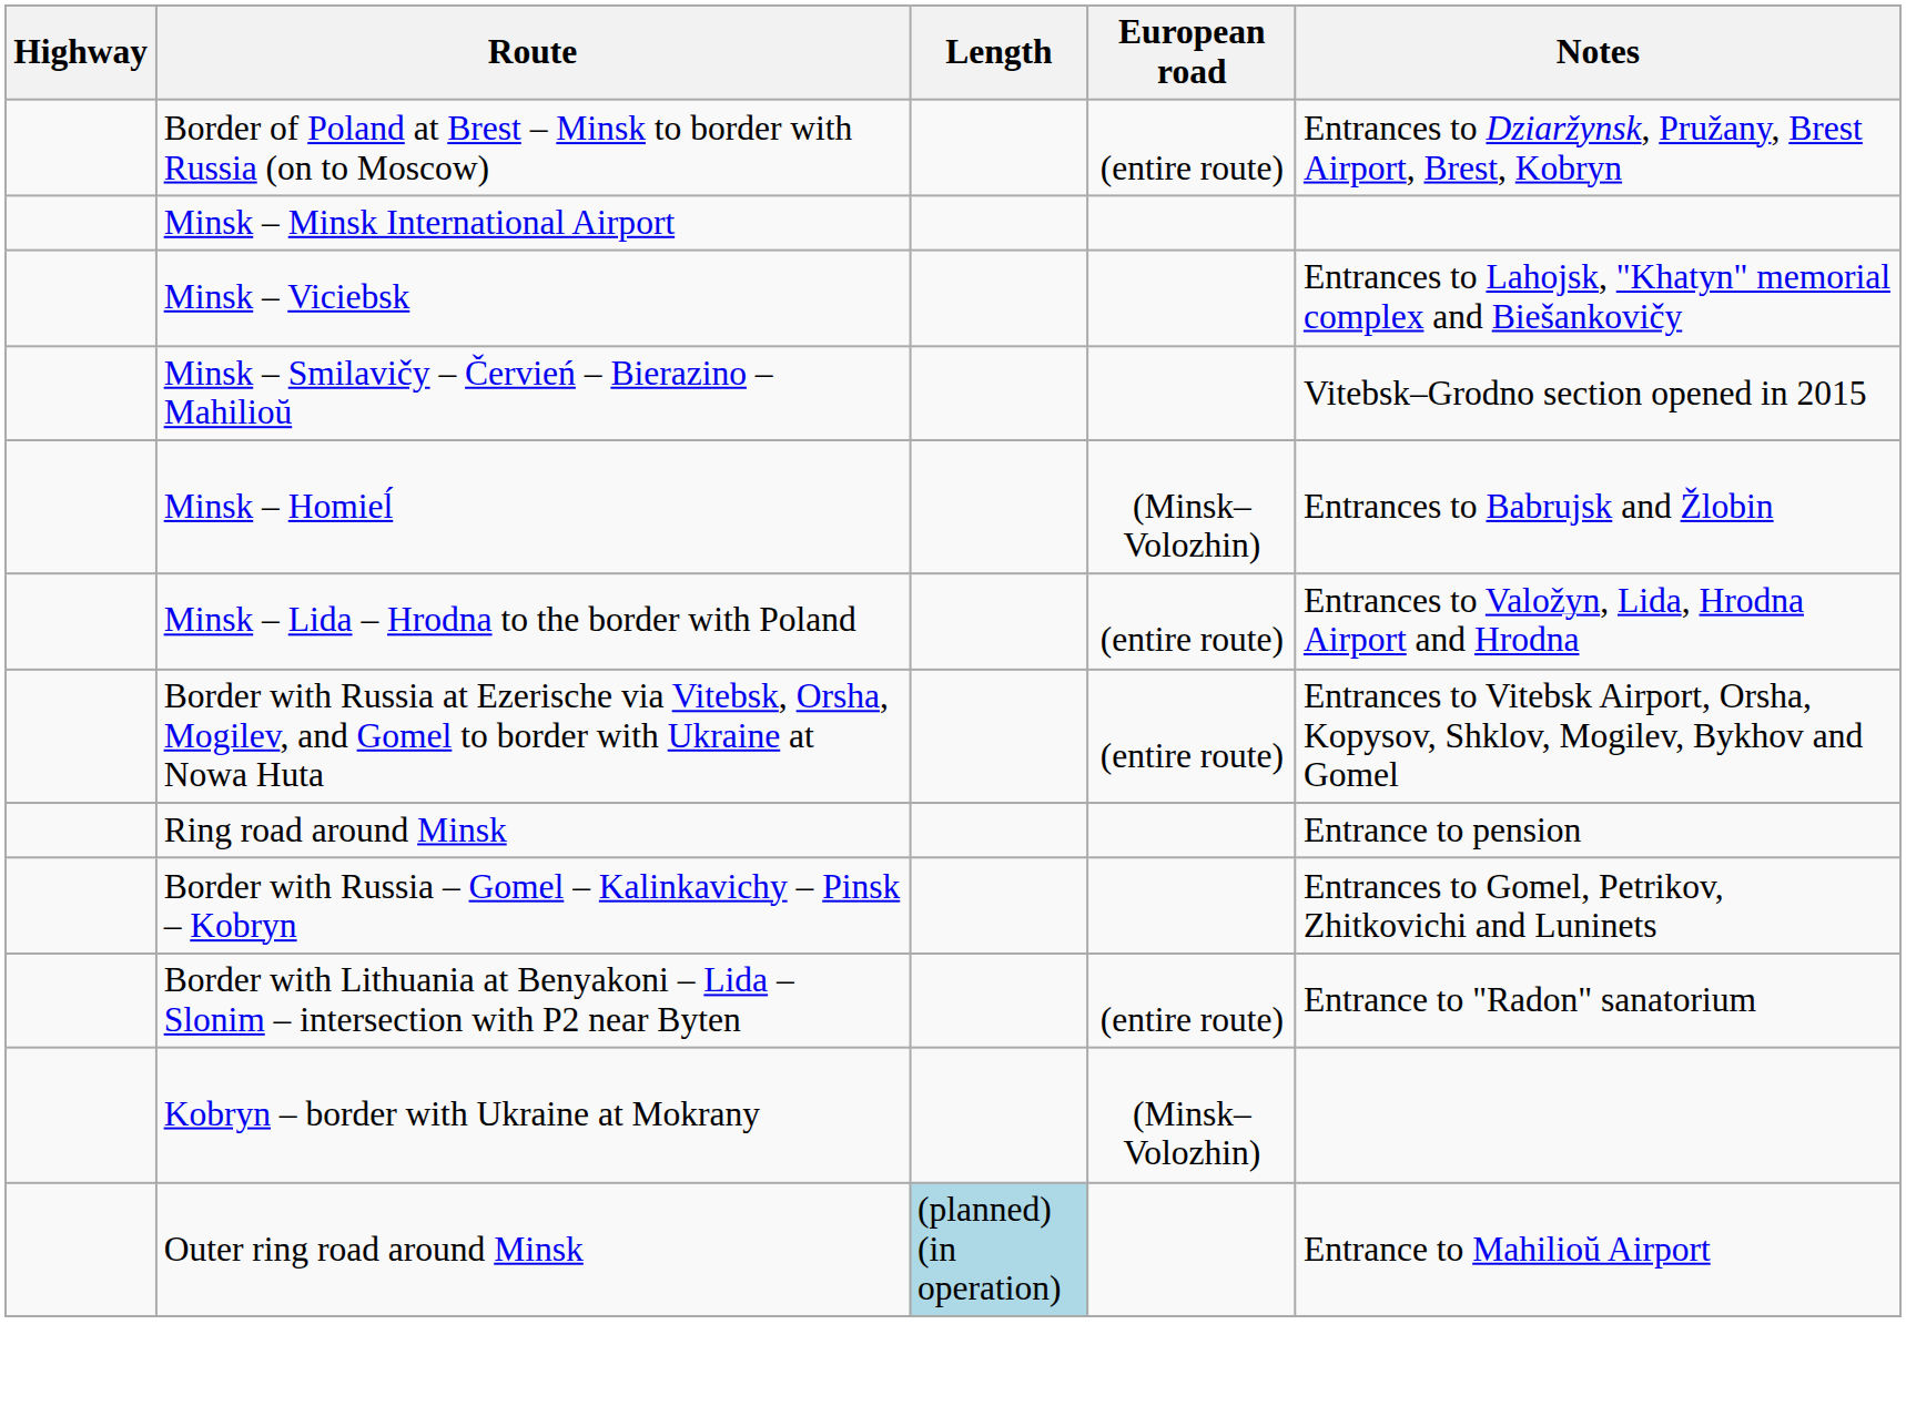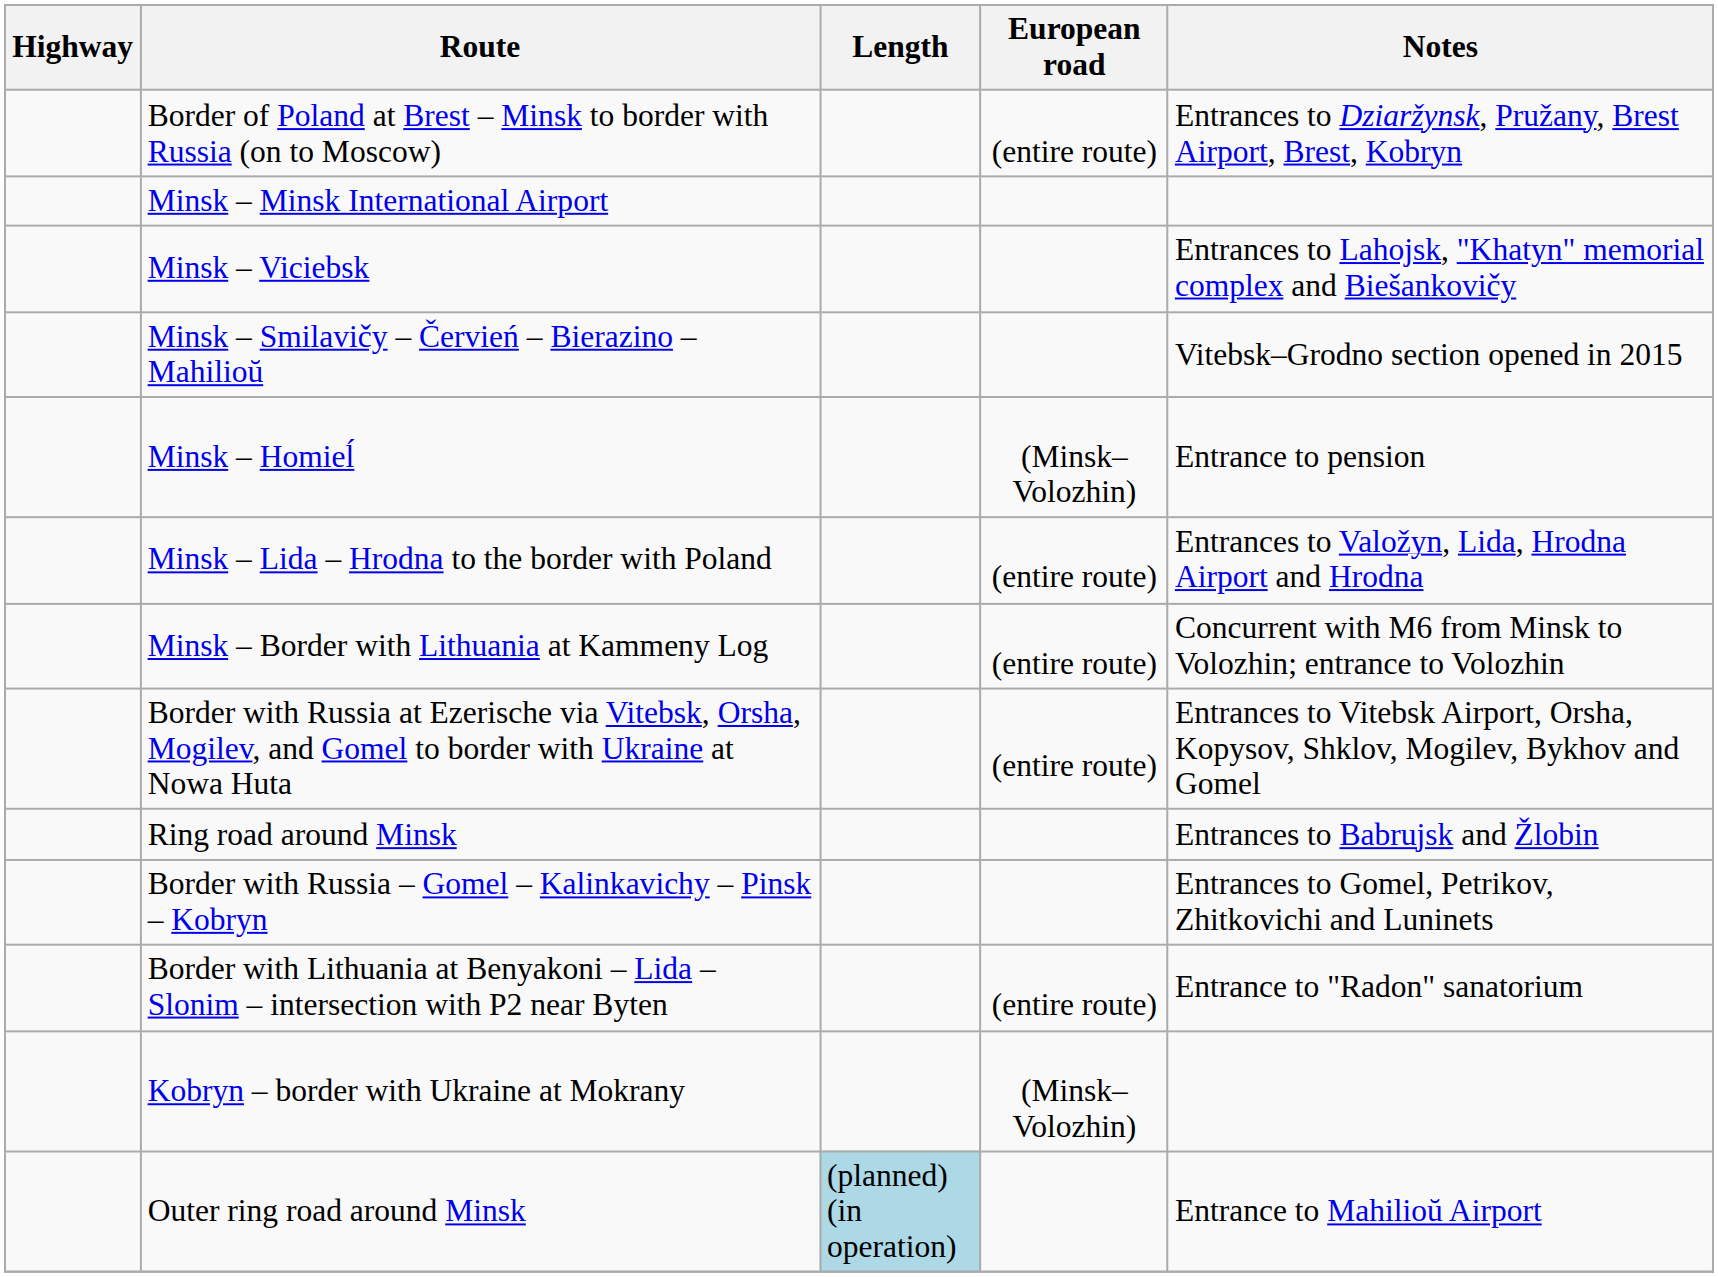Minsk – Homieĺ | Notes: Entrances to Babrujsk and Žlobin -> Entrance to pension
+ row: Minsk – Border with Lithuania at Kammeny Log | (entire route) | Concurrent with M6 from Minsk to Volozhin; entrance to Volozhin
Ring road around Minsk | Notes: Entrance to pension -> Entrances to Babrujsk and Žlobin
